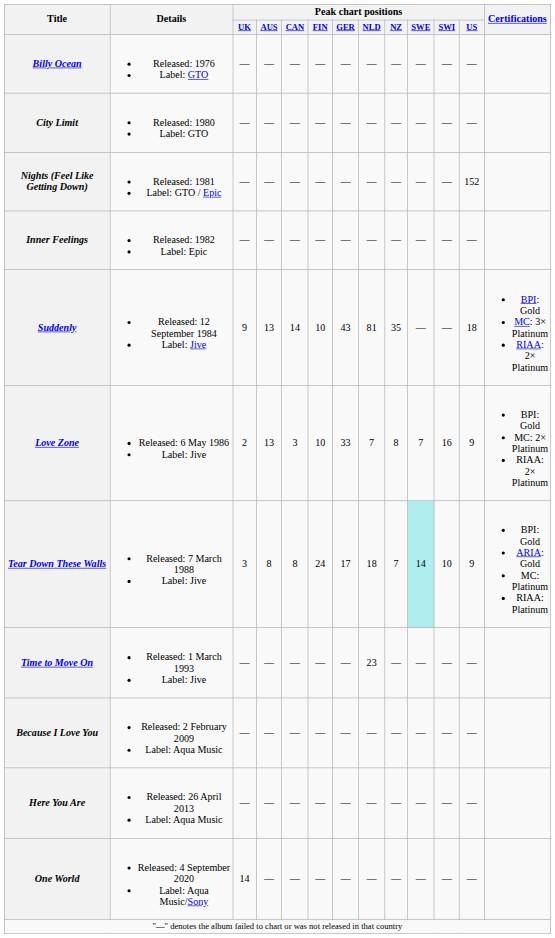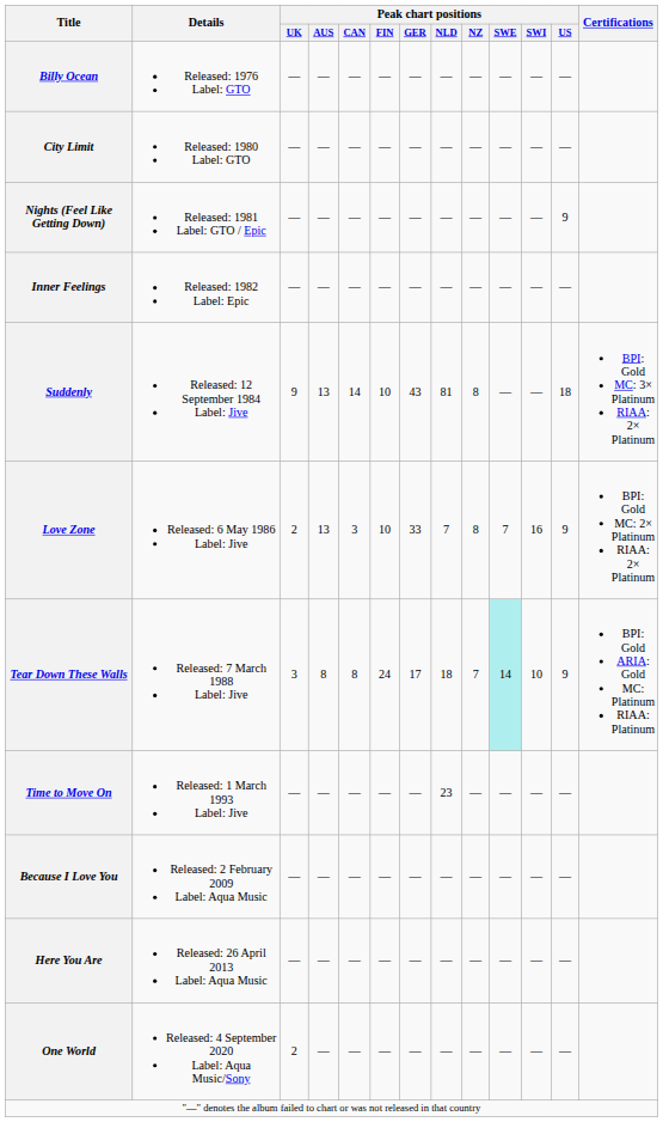Nights (Feel Like Getting Down) | Peak chart positions / US: 152 -> 9
Suddenly | Peak chart positions / NZ: 35 -> 8
One World | Peak chart positions / UK: 14 -> 2
